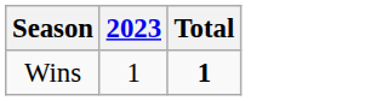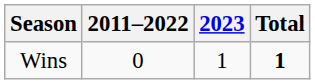+ column: 2011–2022 | 0
